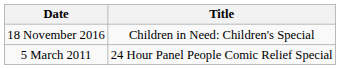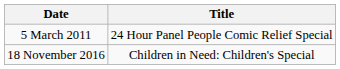rows swapped: 5 March 2011 <-> 18 November 2016
